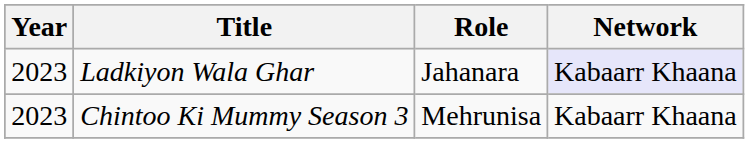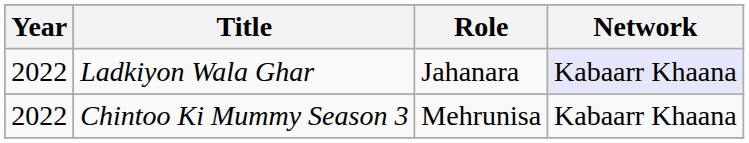Ladkiyon Wala Ghar | Year: 2023 -> 2022
Chintoo Ki Mummy Season 3 | Year: 2023 -> 2022
